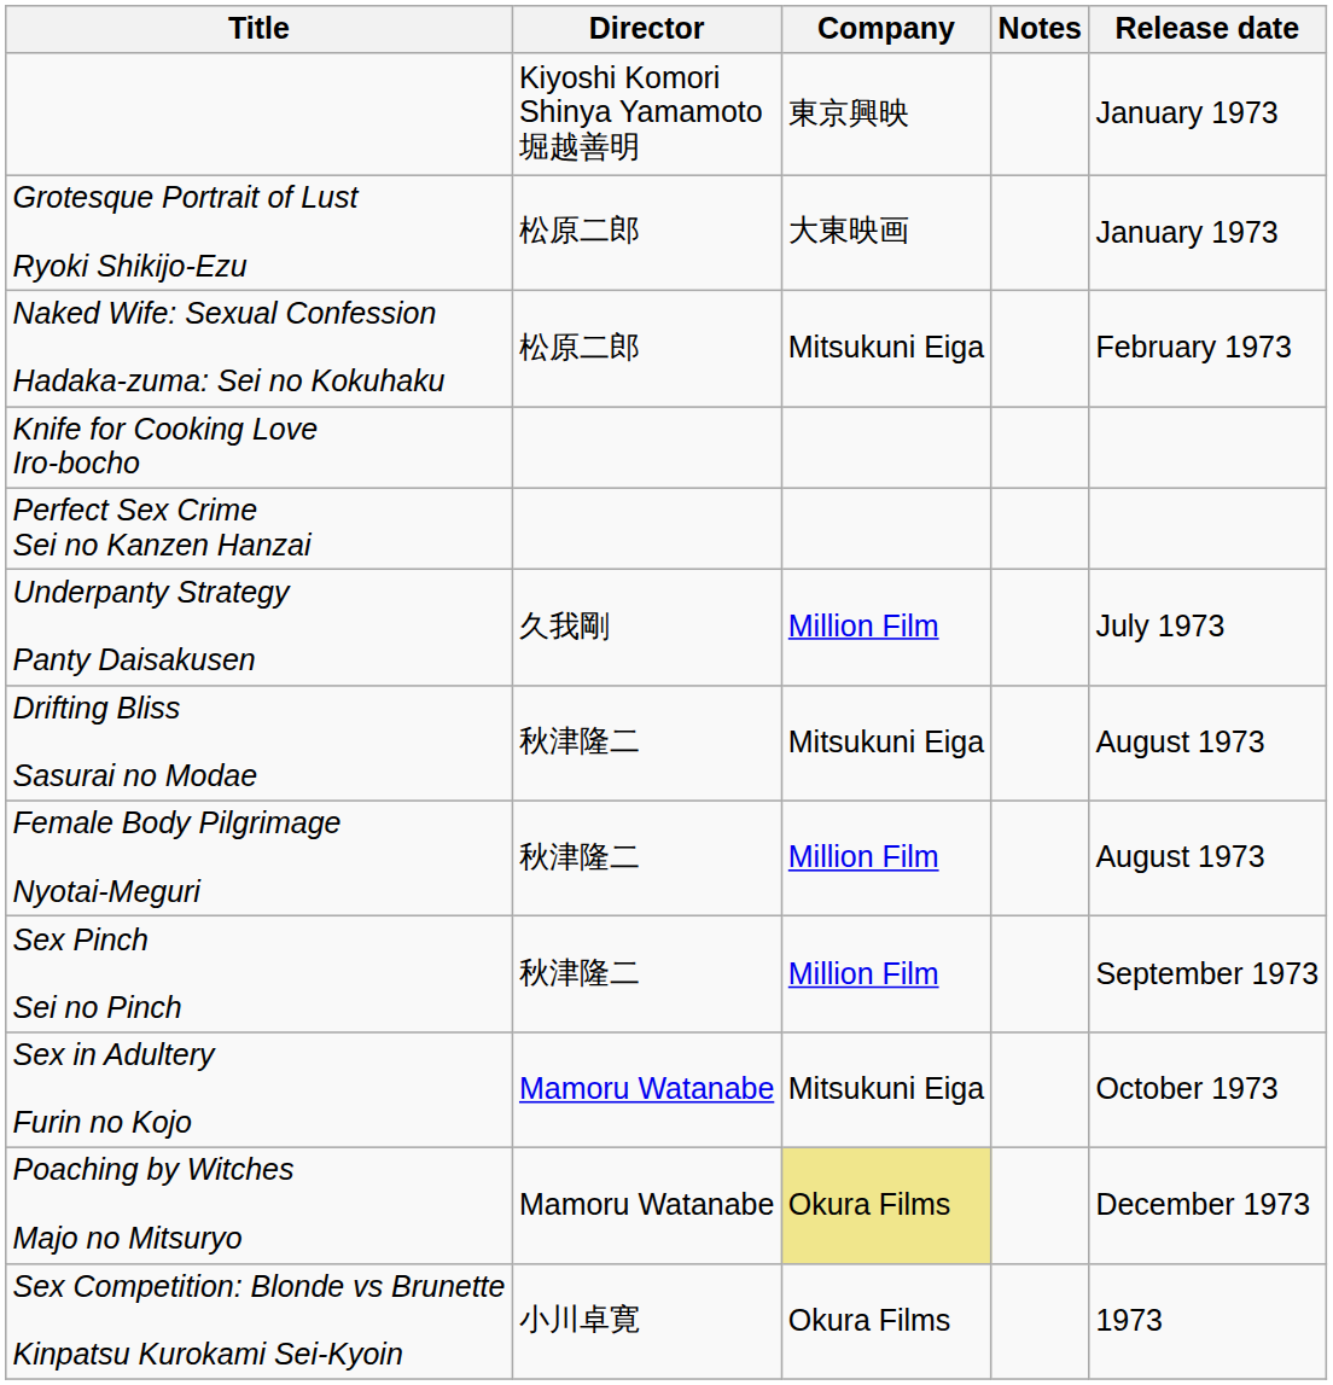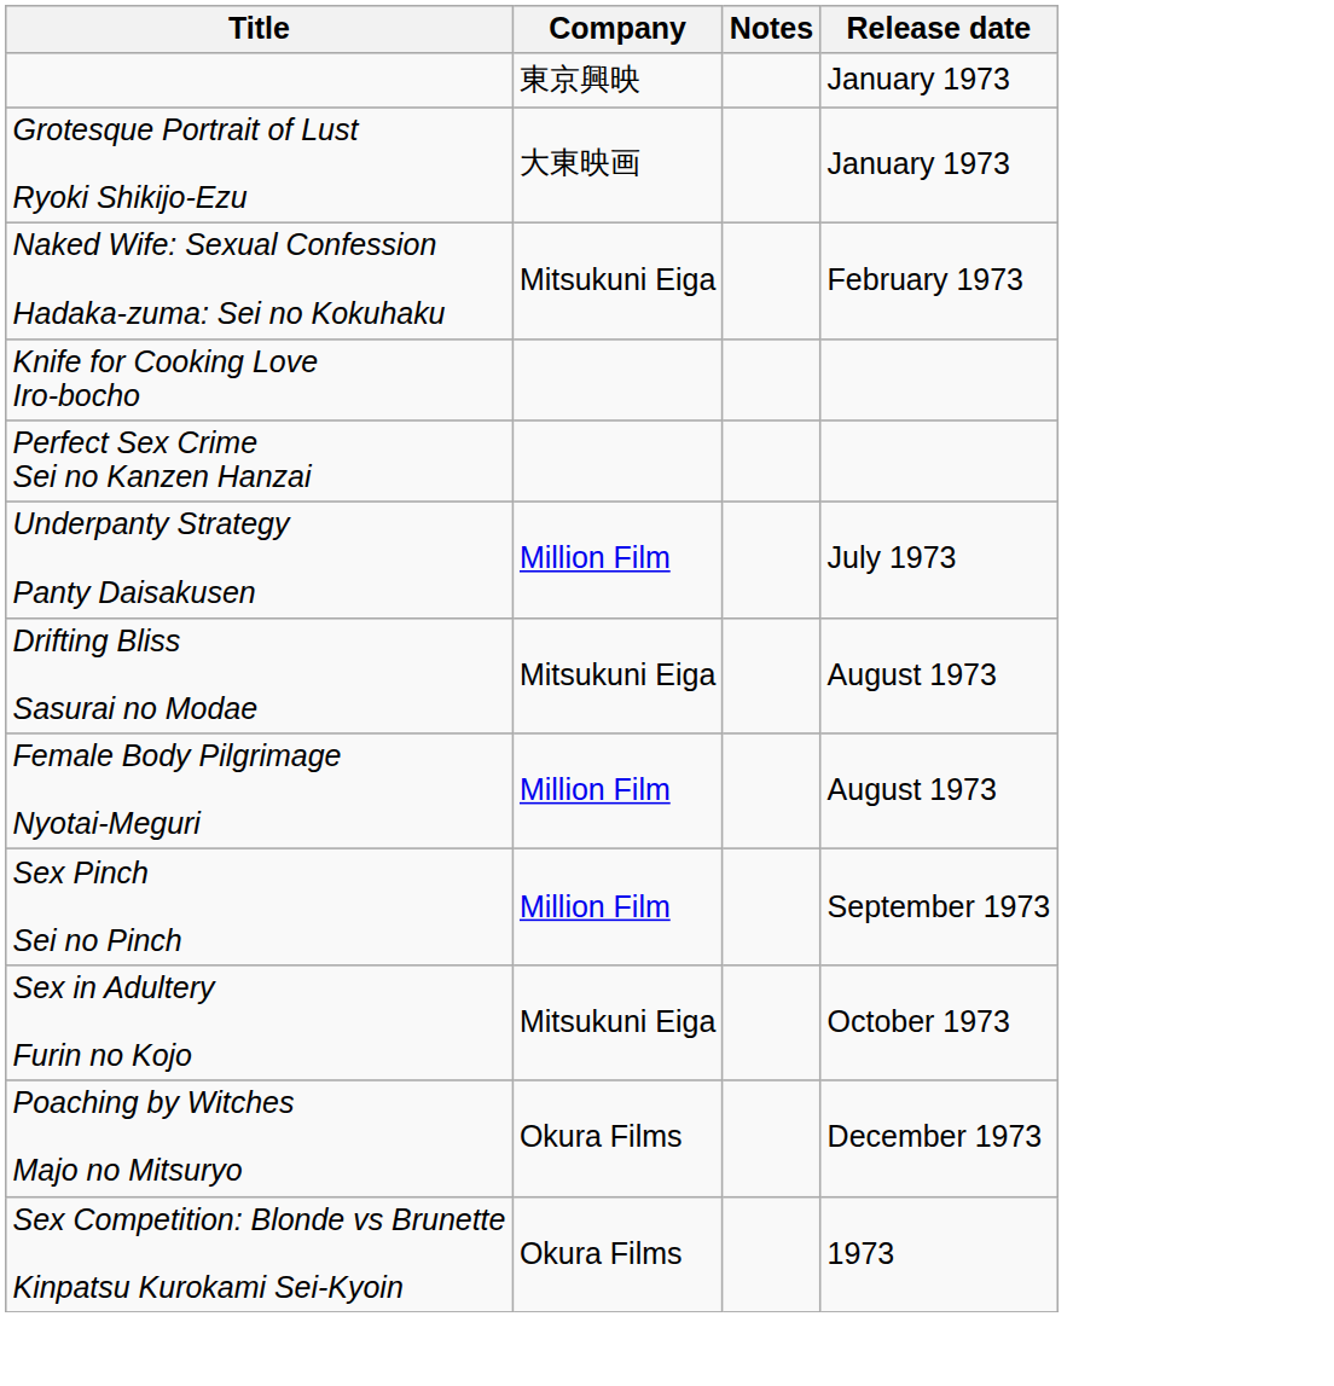- column: Director | Kiyoshi Komori Shinya Yamamoto 堀越善明 | 松原二郎 | 松原二郎 | 久我剛 | 秋津隆二 | 秋津隆二 | 秋津隆二 | Mamoru Watanabe | Mamoru Watanabe | 小川卓寛
Poaching by Witches Majo no Mitsuryo | Company: khaki background -> no background
